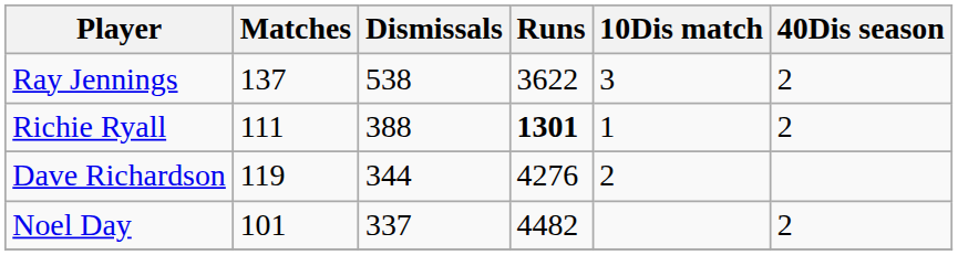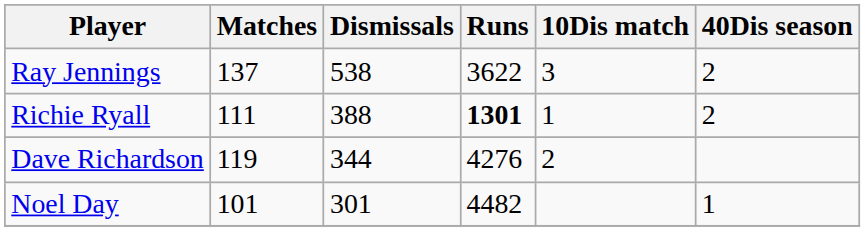Noel Day | Dismissals: 337 -> 301
Noel Day | 40Dis season: 2 -> 1
